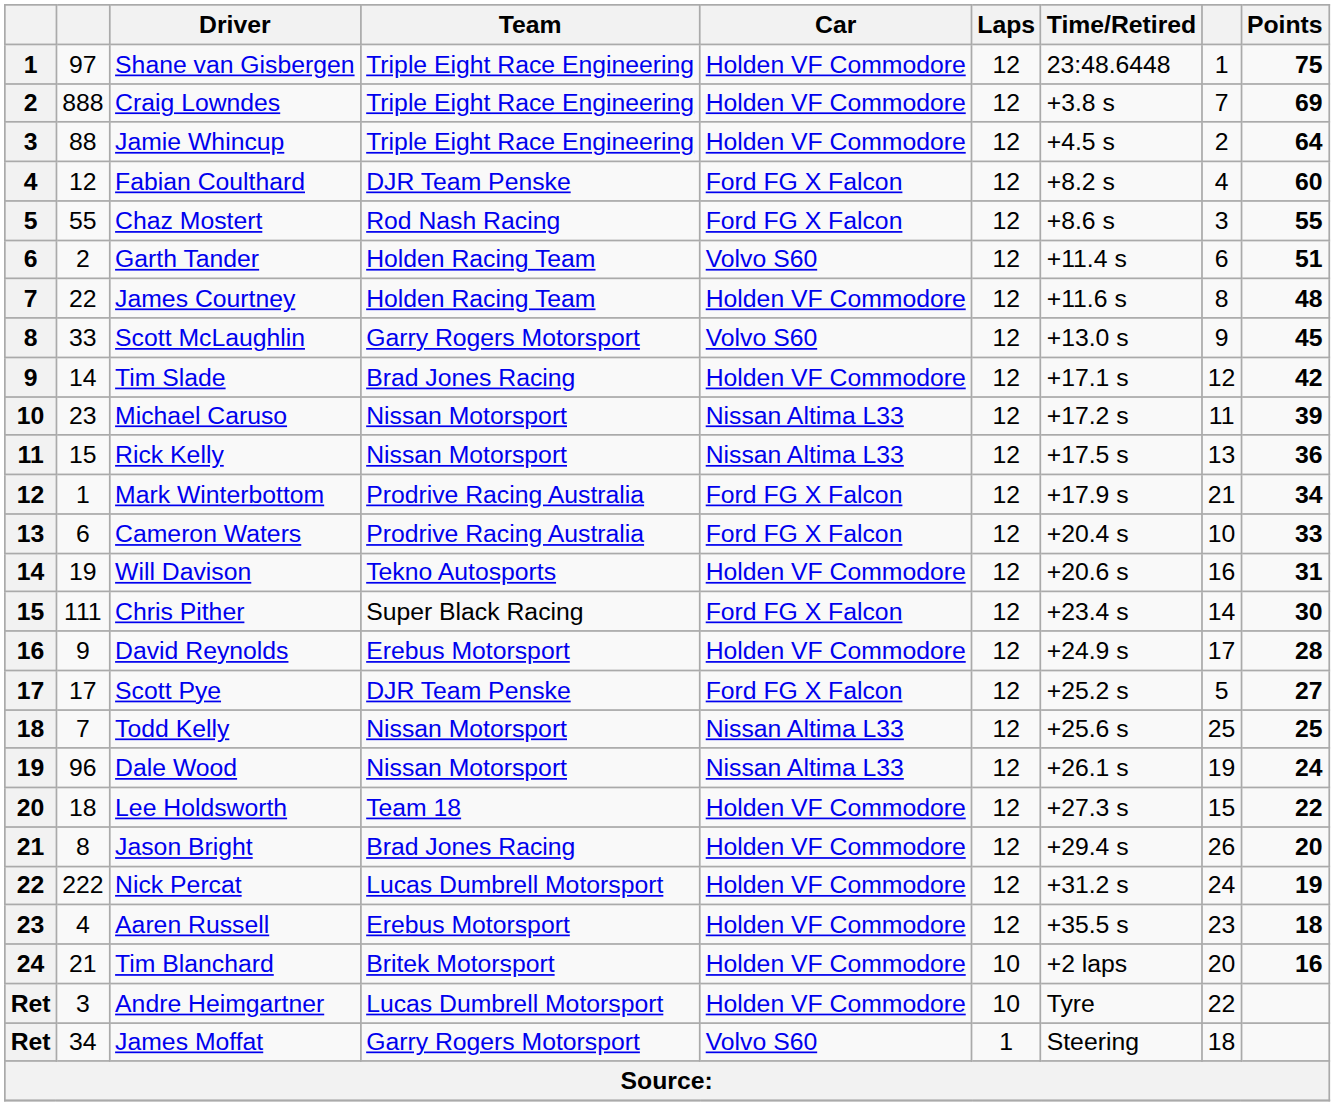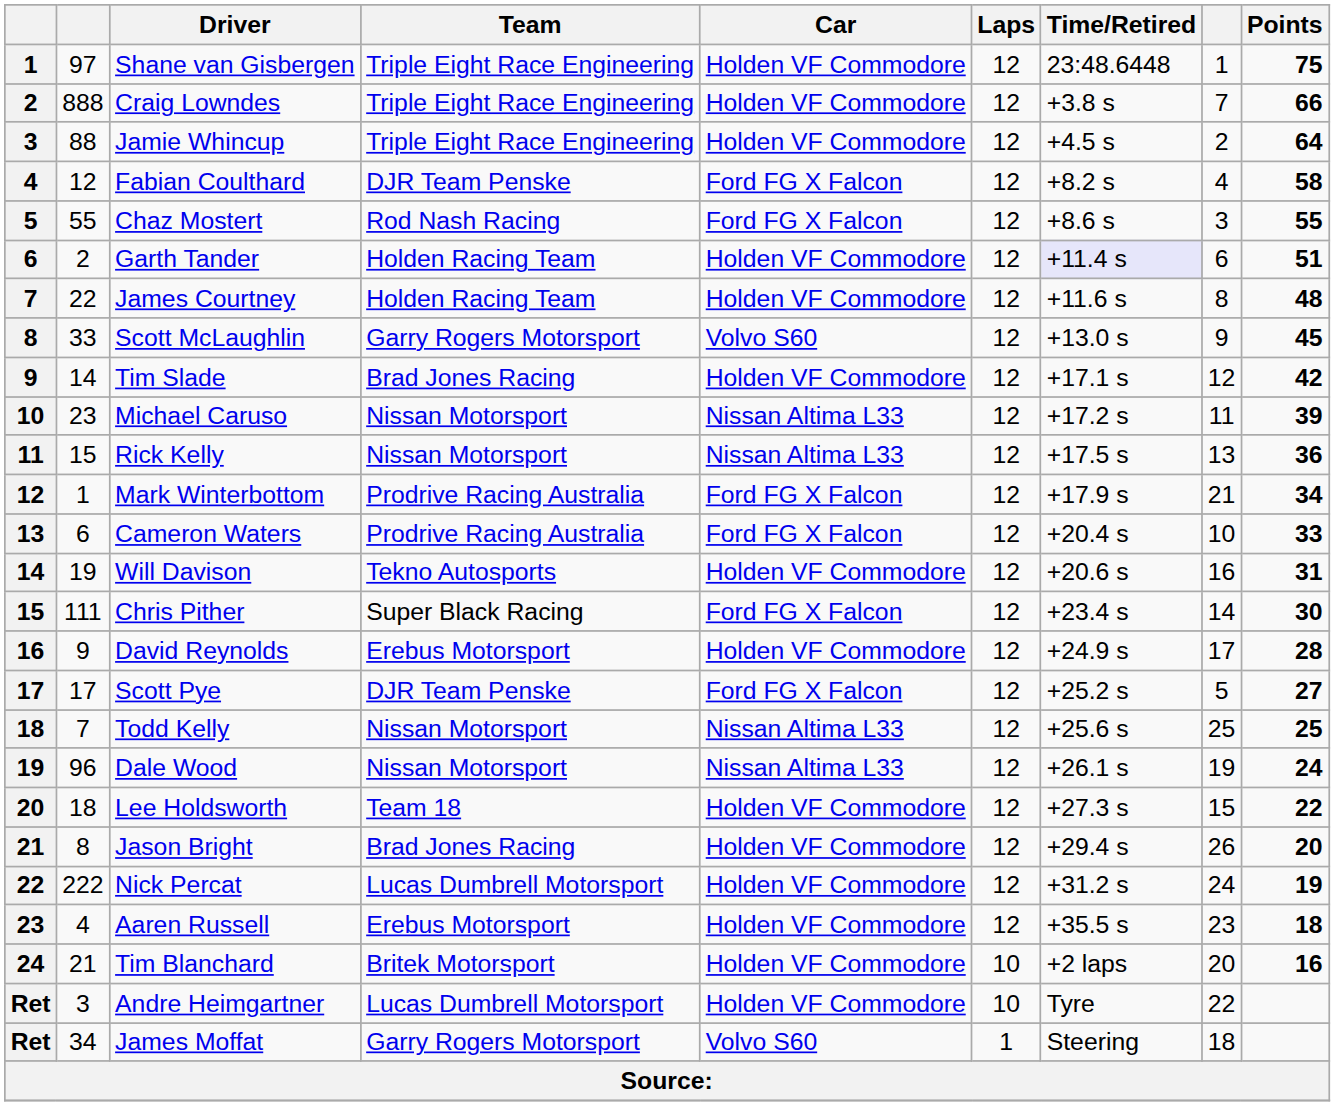Craig Lowndes | Points: 69 -> 66
Fabian Coulthard | Points: 60 -> 58
Garth Tander | Car: Volvo S60 -> Holden VF Commodore
Garth Tander | Time/Retired: no background -> lavender background
